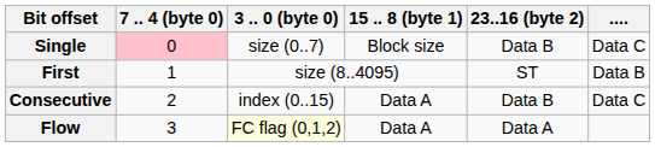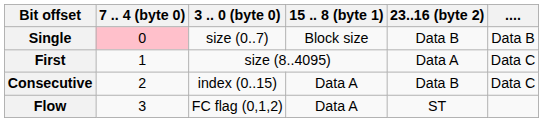Single | ....: Data C -> Data B
First | 23..16 (byte 2): ST -> Data A
First | ....: Data B -> Data C
Flow | 3 .. 0 (byte 0): lightyellow background -> no background
Flow | 23..16 (byte 2): Data A -> ST
